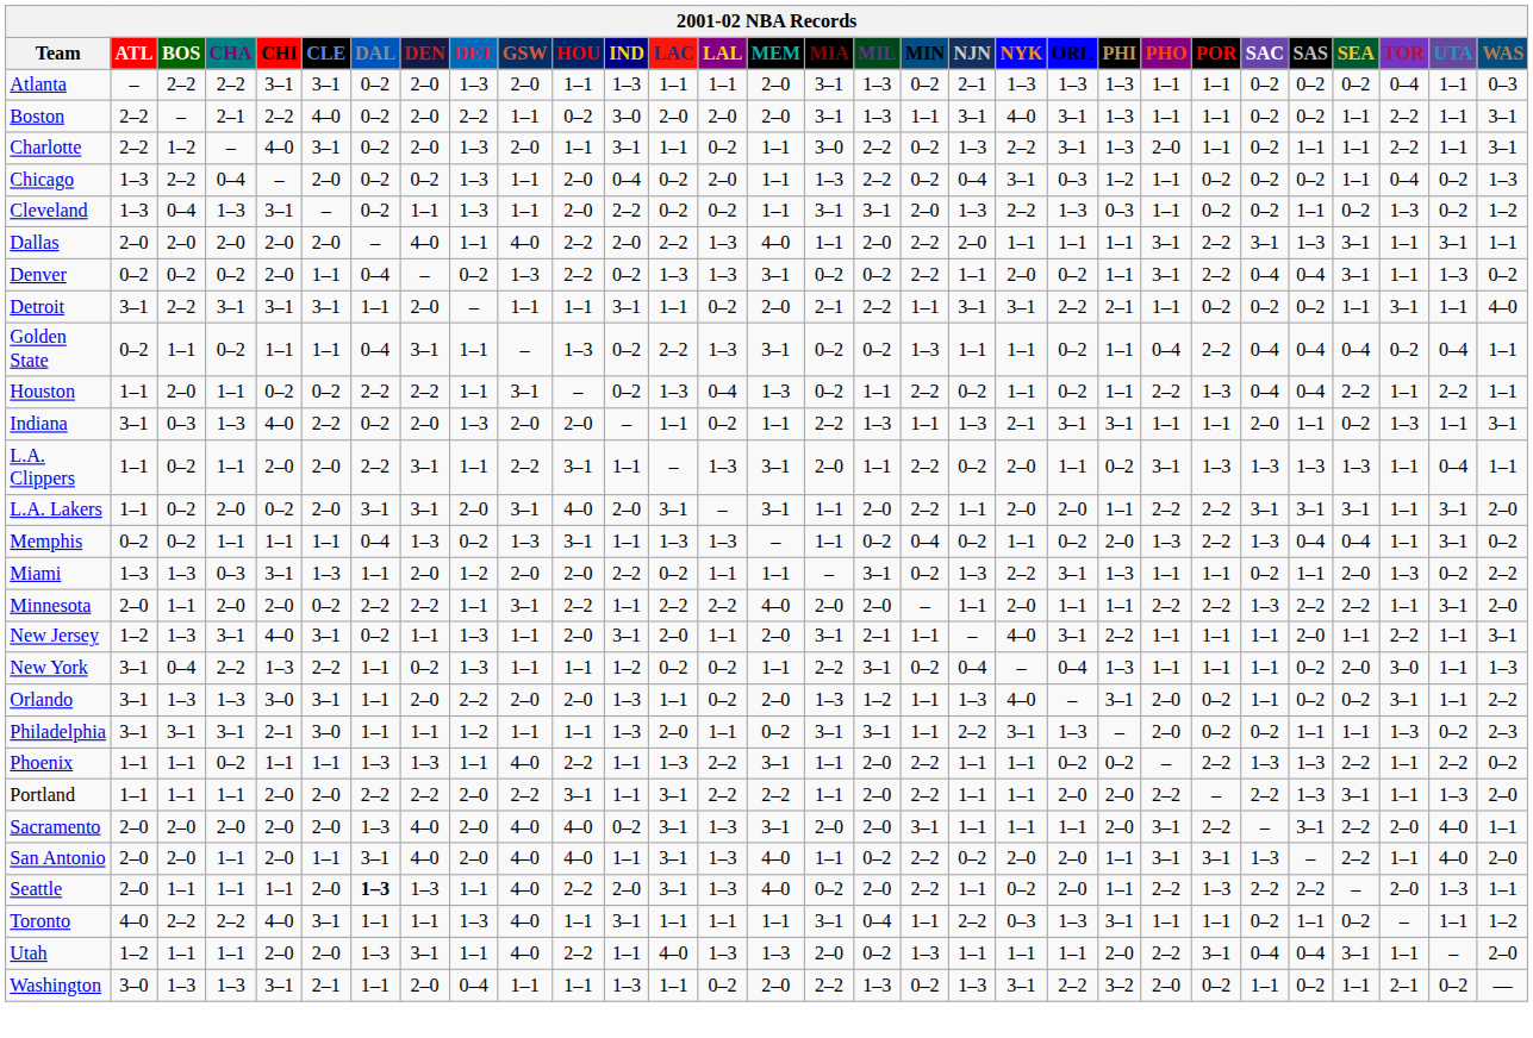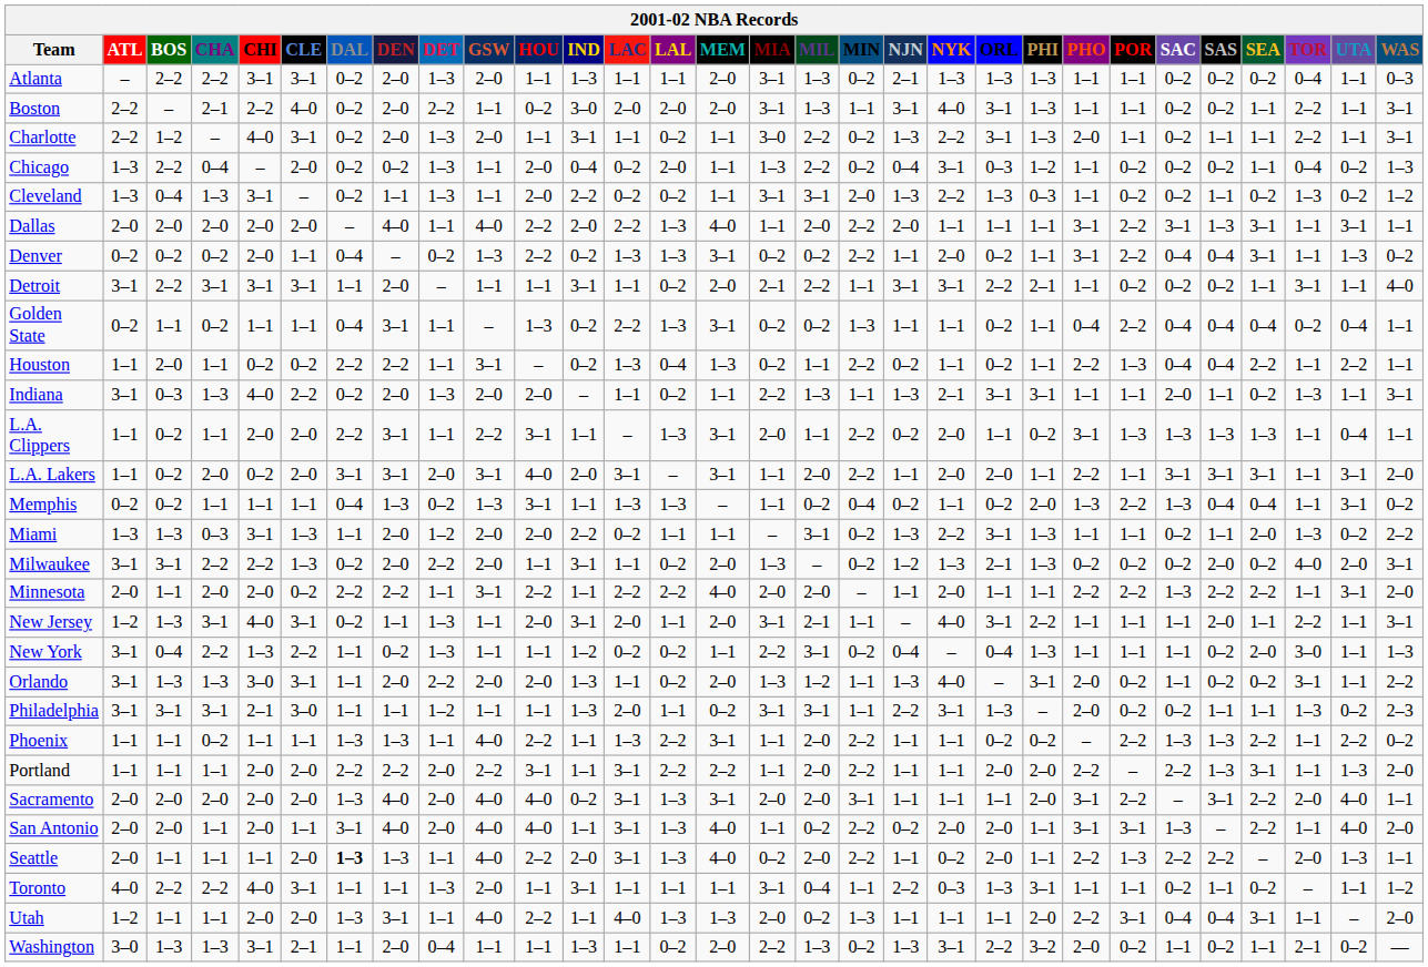L.A. Lakers | POR: 2–2 -> 1–1
+ row: Milwaukee | 3–1 | 3–1 | 2–2 | 2–2 | 1–3 | 0–2 | 2–0 | 2–2 | 2–0 | 1–1 | 3–1 | 1–1 | 0–2 | 2–0 | 1–3 | – | 0–2 | 1–2 | 1–3 | 2–1 | 1–3 | 0–2 | 0–2 | 0–2 | 2–0 | 0–2 | 4–0 | 2–0 | 3–1
Toronto | GSW: 4–0 -> 2–0
